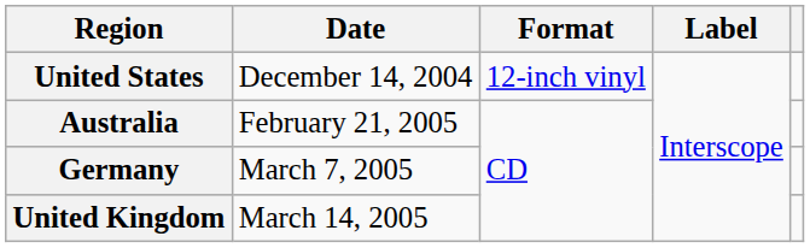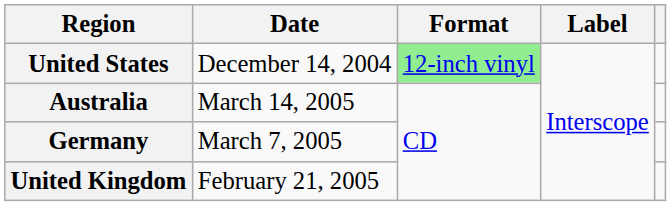United States | Format: no background -> lightgreen background
Australia | Date: February 21, 2005 -> March 14, 2005
United Kingdom | Date: March 14, 2005 -> February 21, 2005
